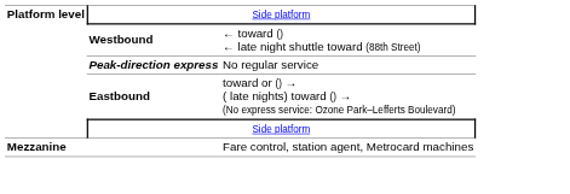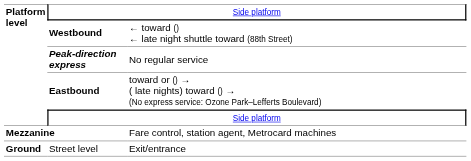+ row: Ground | Street level | Exit/entrance
